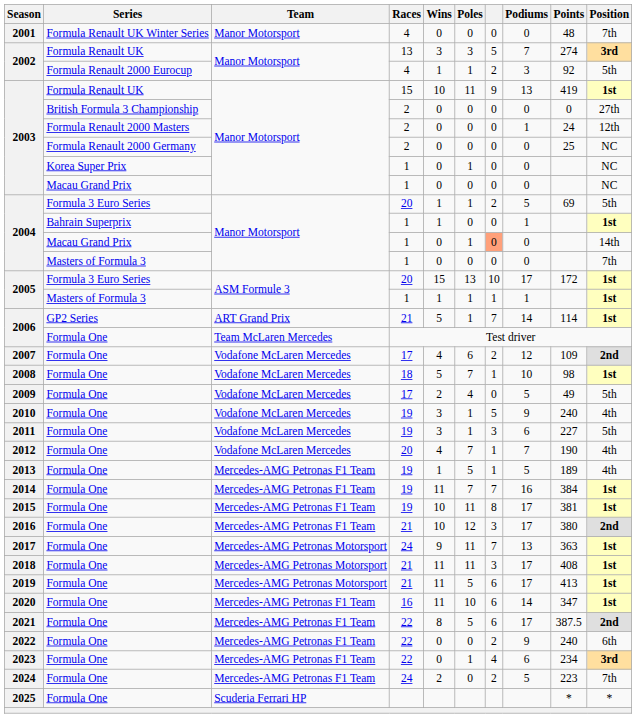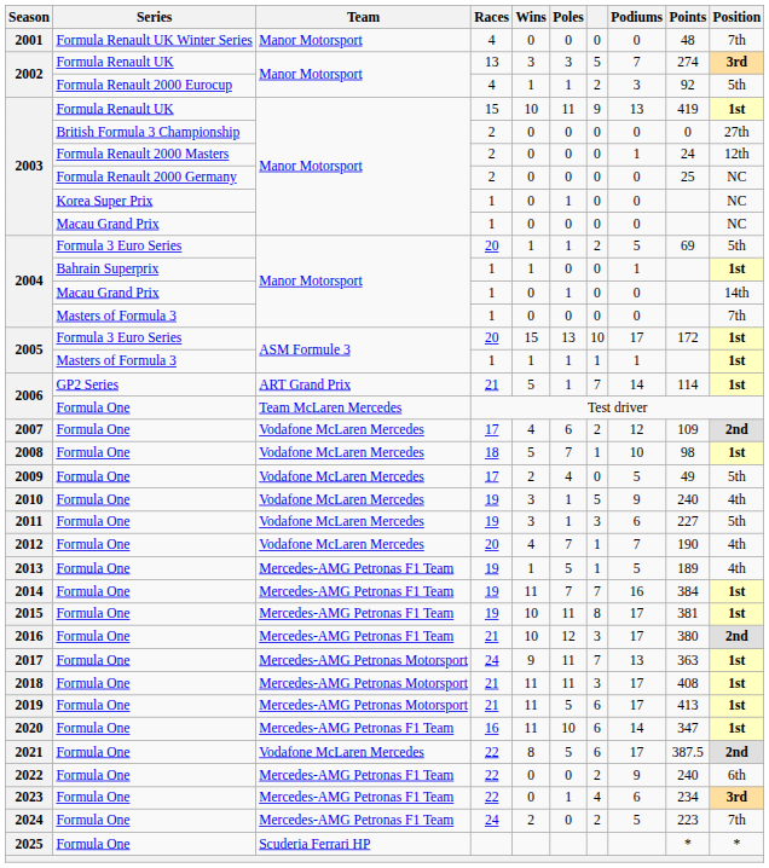2004 / Macau Grand Prix | column 7: lightsalmon background -> no background
2021 | Team: Mercedes-AMG Petronas F1 Team -> Vodafone McLaren Mercedes
